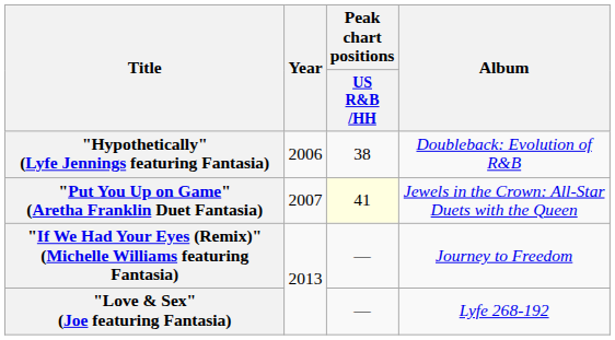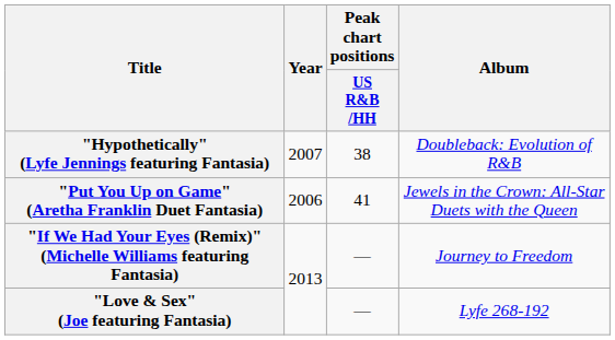"Hypothetically" (Lyfe Jennings featuring Fantasia) | Year: 2006 -> 2007
"Put You Up on Game" (Aretha Franklin Duet Fantasia) | Year: 2007 -> 2006
"Put You Up on Game" (Aretha Franklin Duet Fantasia) | Peak chart positions / US R&B /HH: lightyellow background -> no background
